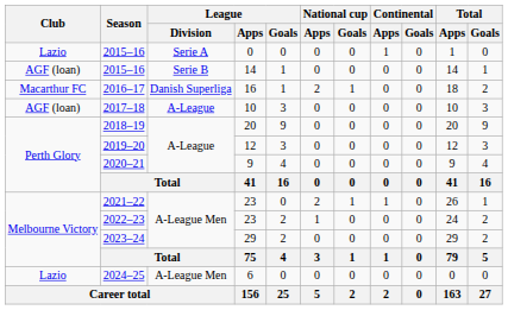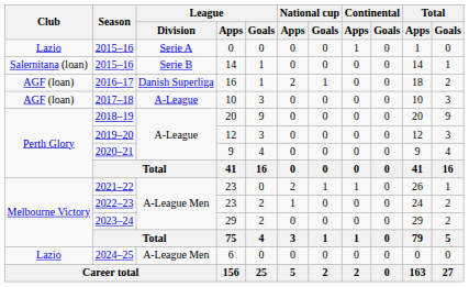2015–16 / 14 | Club: AGF (loan) -> Salernitana (loan)
2016–17 | Club: Macarthur FC -> AGF (loan)
